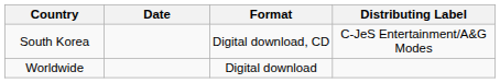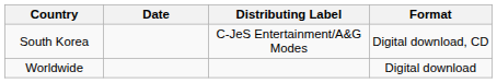columns swapped: Format <-> Distributing Label
